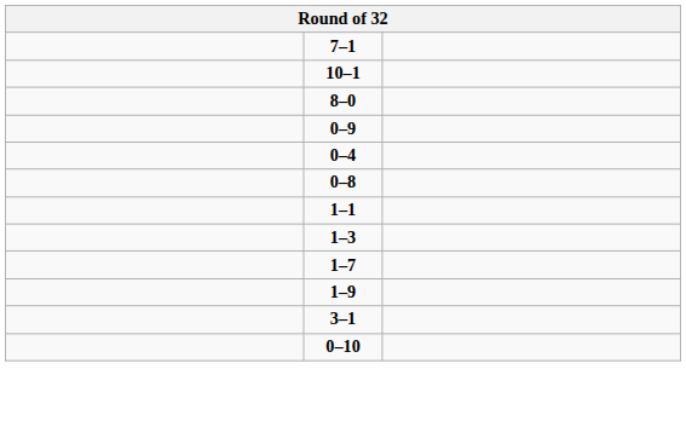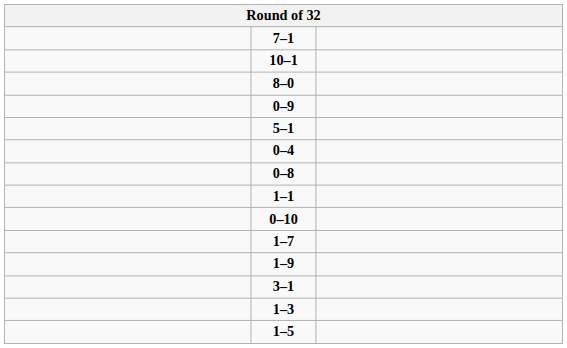+ row: 5–1
rows swapped: 0–10 <-> 1–3
+ row: 1–5
